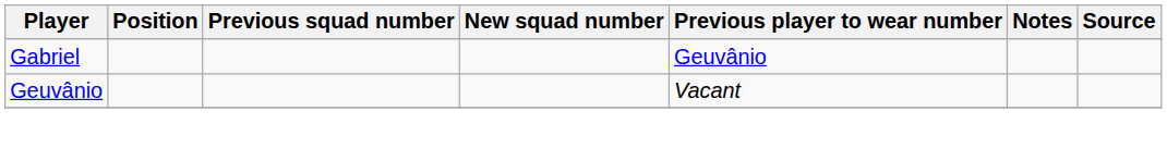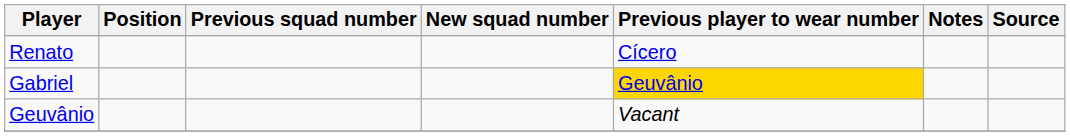+ row: Renato | Cícero
Gabriel | Previous player to wear number: no background -> gold background
